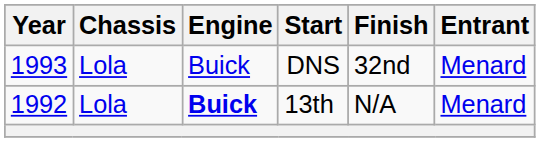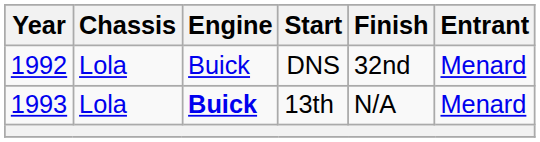DNS | Year: 1993 -> 1992
13th | Year: 1992 -> 1993
